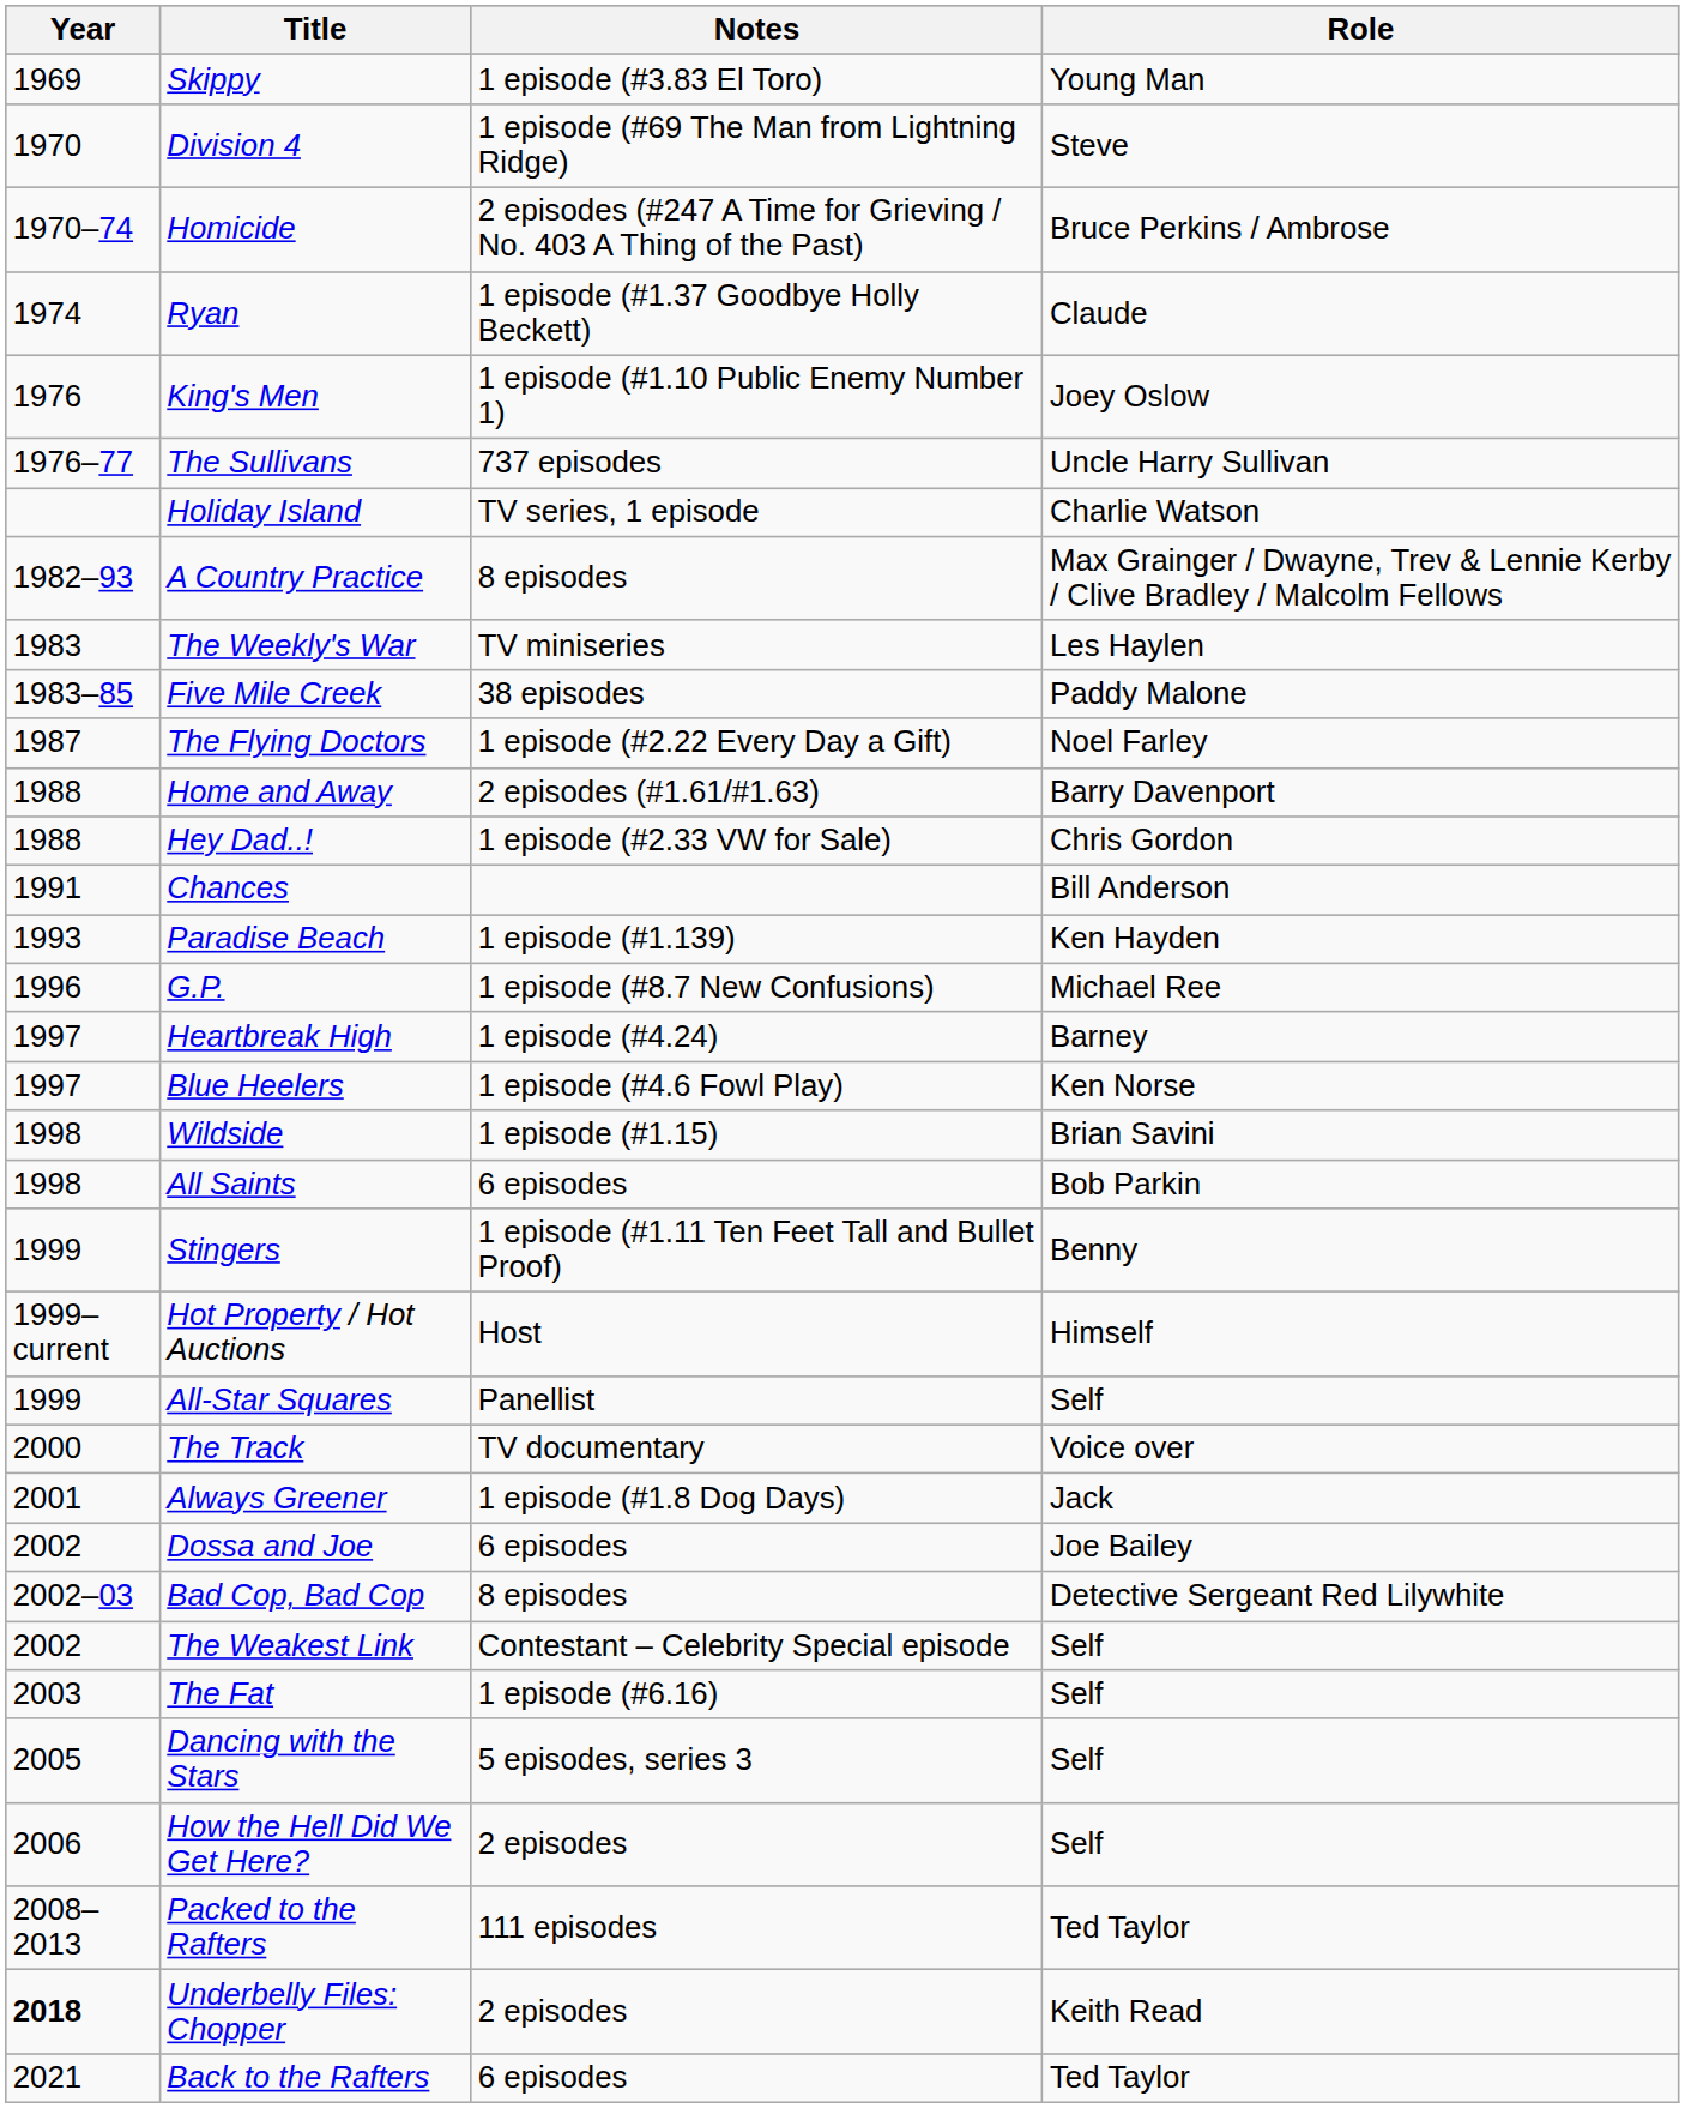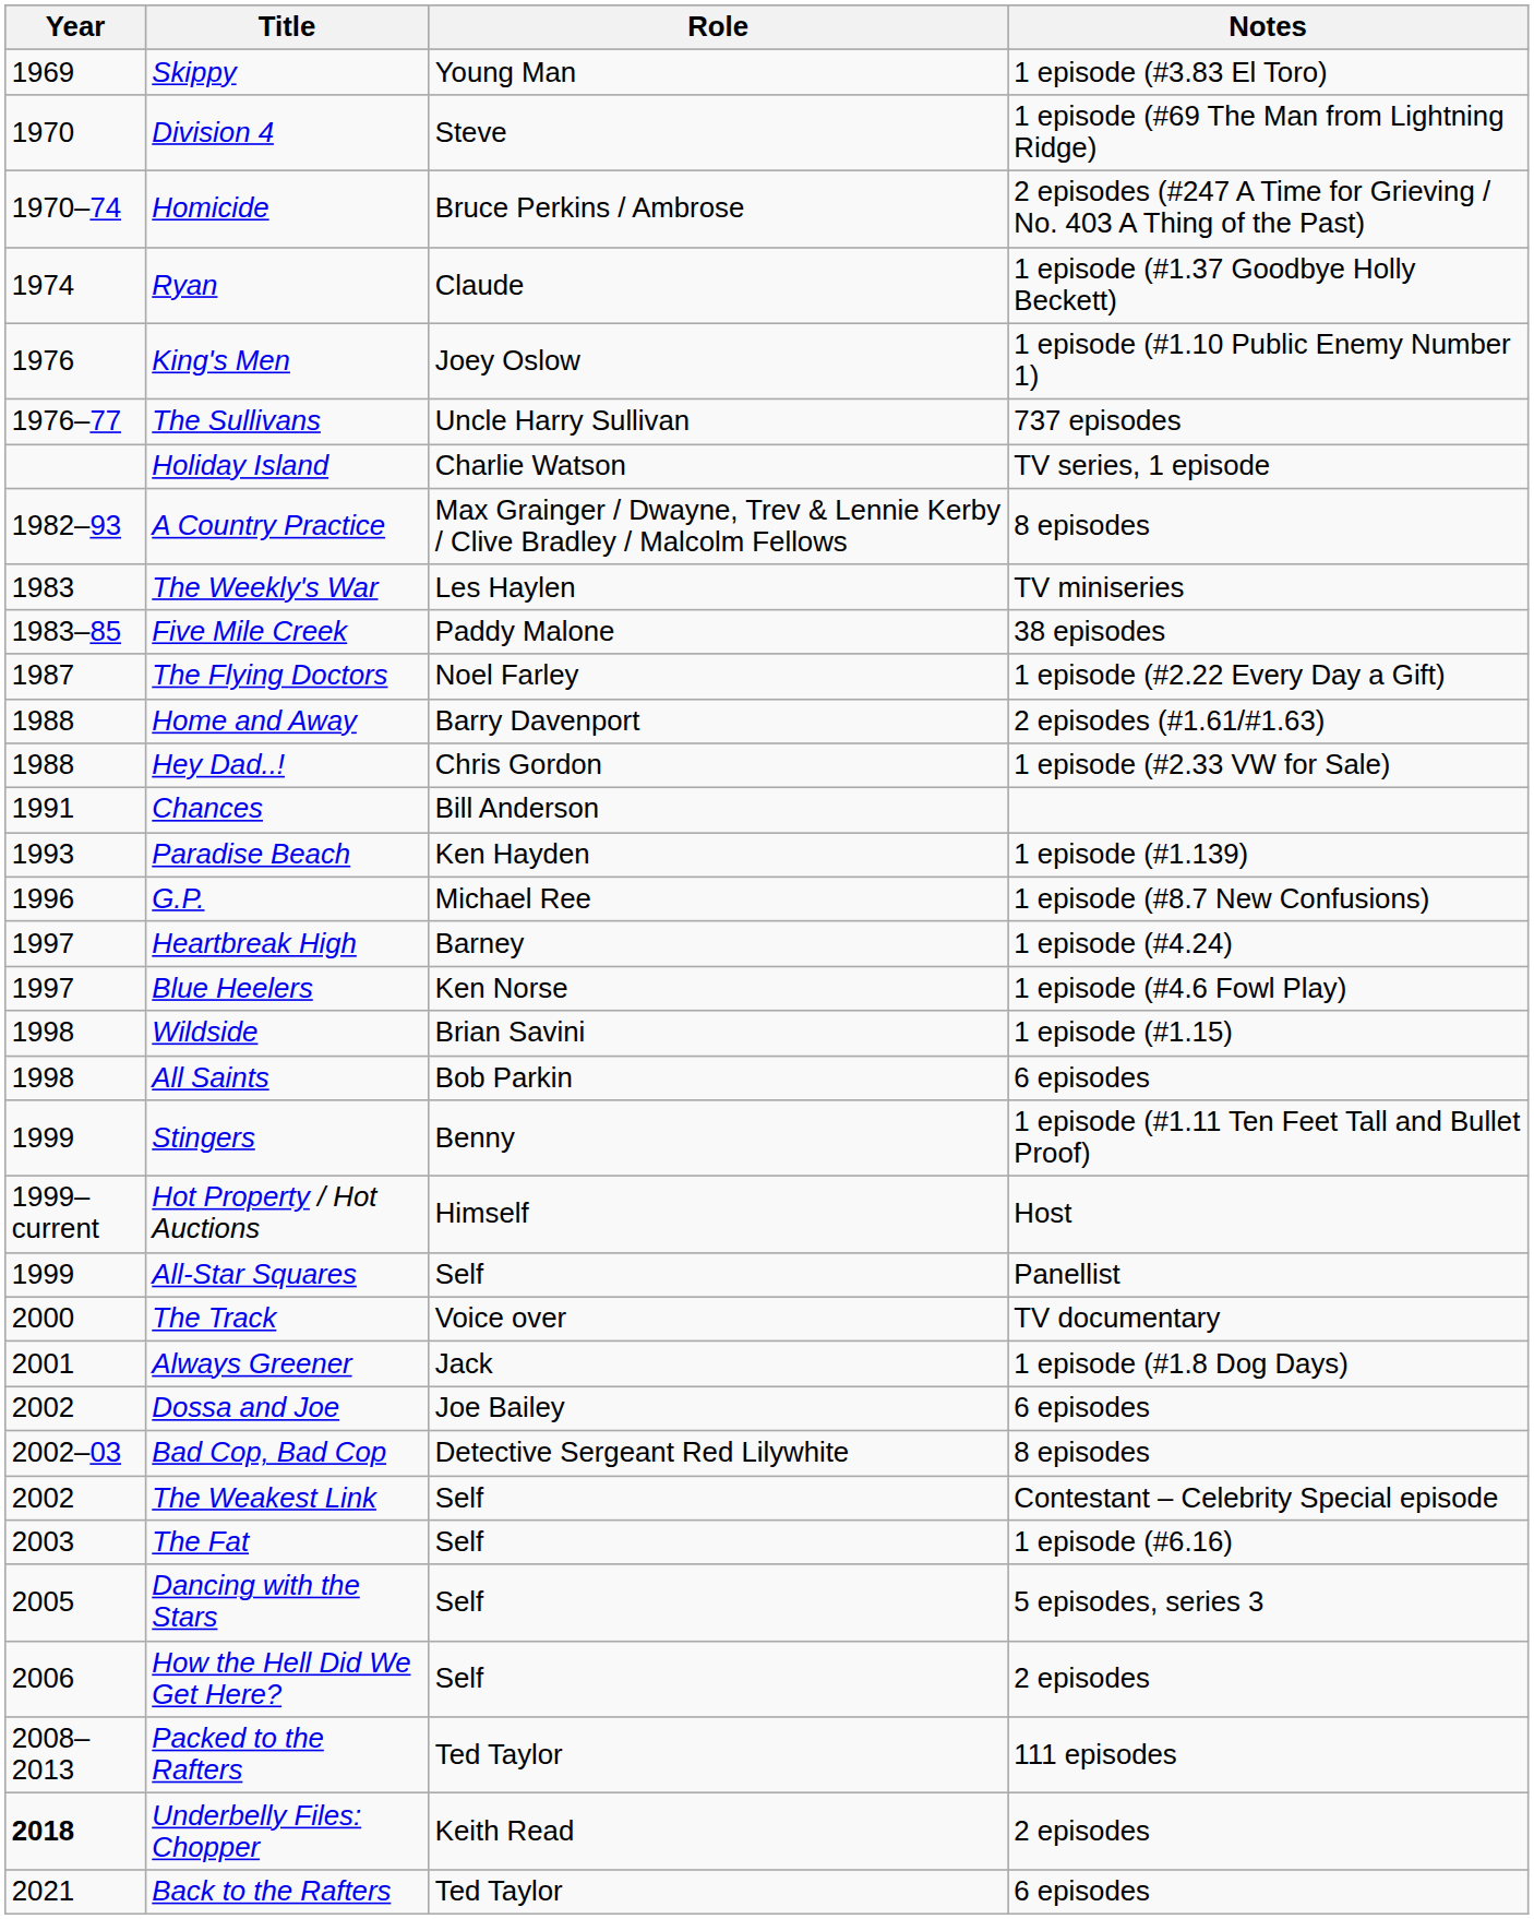columns swapped: Role <-> Notes
